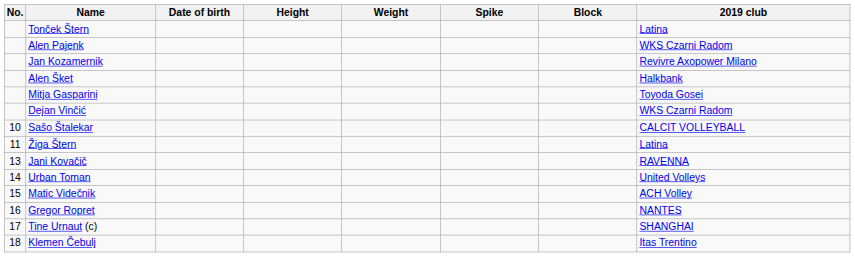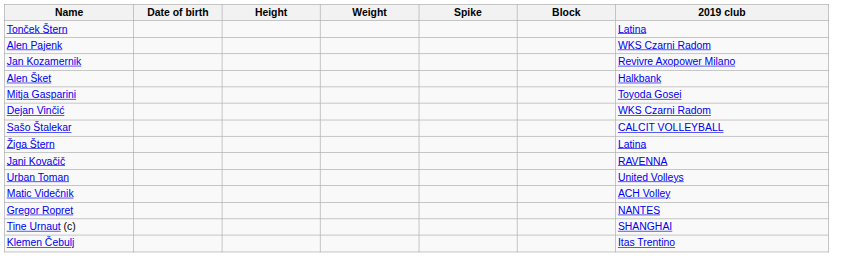- column: No. | 10 | 11 | 13 | 14 | 15 | 16 | 17 | 18
